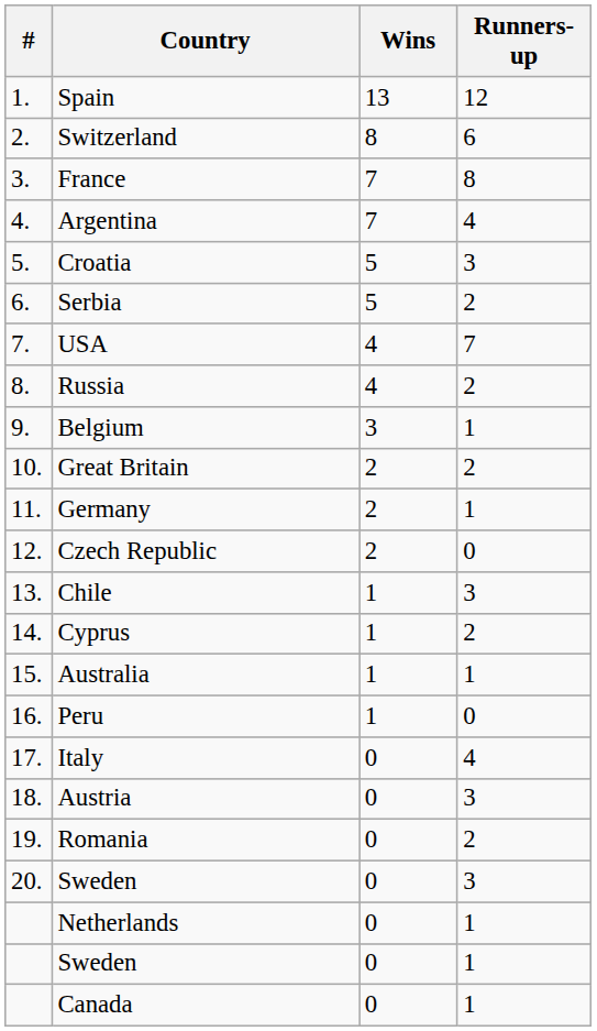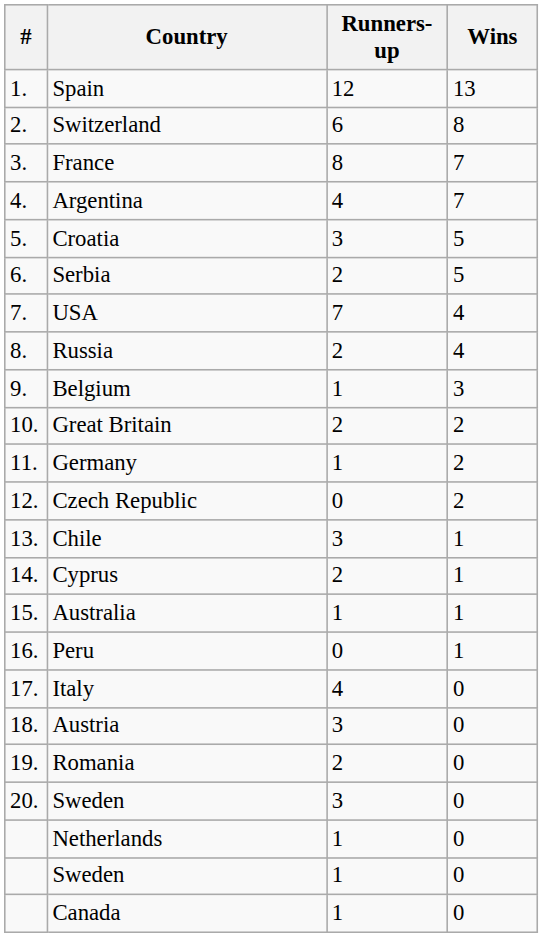columns swapped: Wins <-> Runners-up
